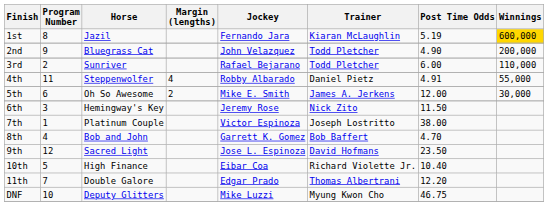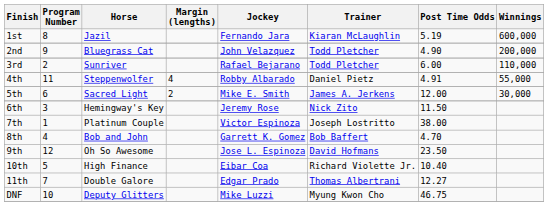1st | Winnings: gold background -> no background
5th | Horse: Oh So Awesome -> Sacred Light
9th | Horse: Sacred Light -> Oh So Awesome
11th | Post Time Odds: 12.20 -> 12.27
